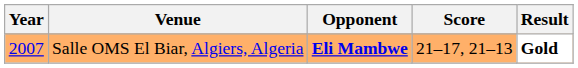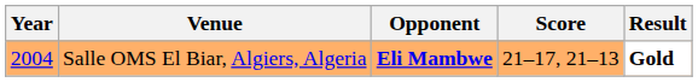Salle OMS El Biar, Algiers, Algeria | Year: 2007 -> 2004
